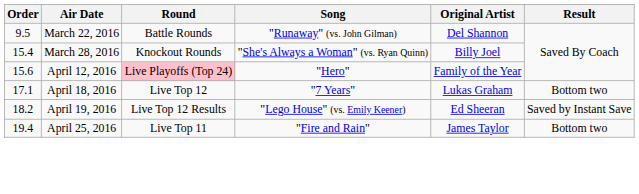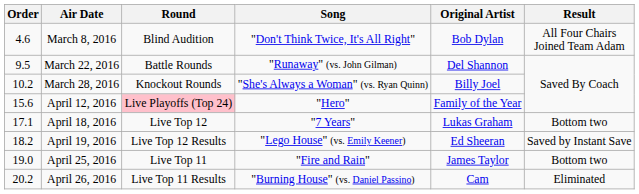+ row: 4.6 | March 8, 2016 | Blind Audition | "Don't Think Twice, It's All Right" | Bob Dylan | All Four Chairs Joined Team Adam
March 28, 2016 | Order: 15.4 -> 10.2
April 25, 2016 | Order: 19.4 -> 19.0
+ row: 20.2 | April 26, 2016 | Live Top 11 Results | "Burning House" (vs. Daniel Passino) | Cam | Eliminated
